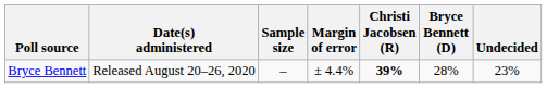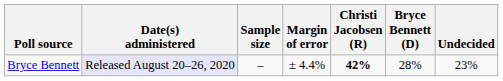Bryce Bennett | Date(s) administered: no background -> lavender background
Bryce Bennett | Christi Jacobsen (R): 39% -> 42%
